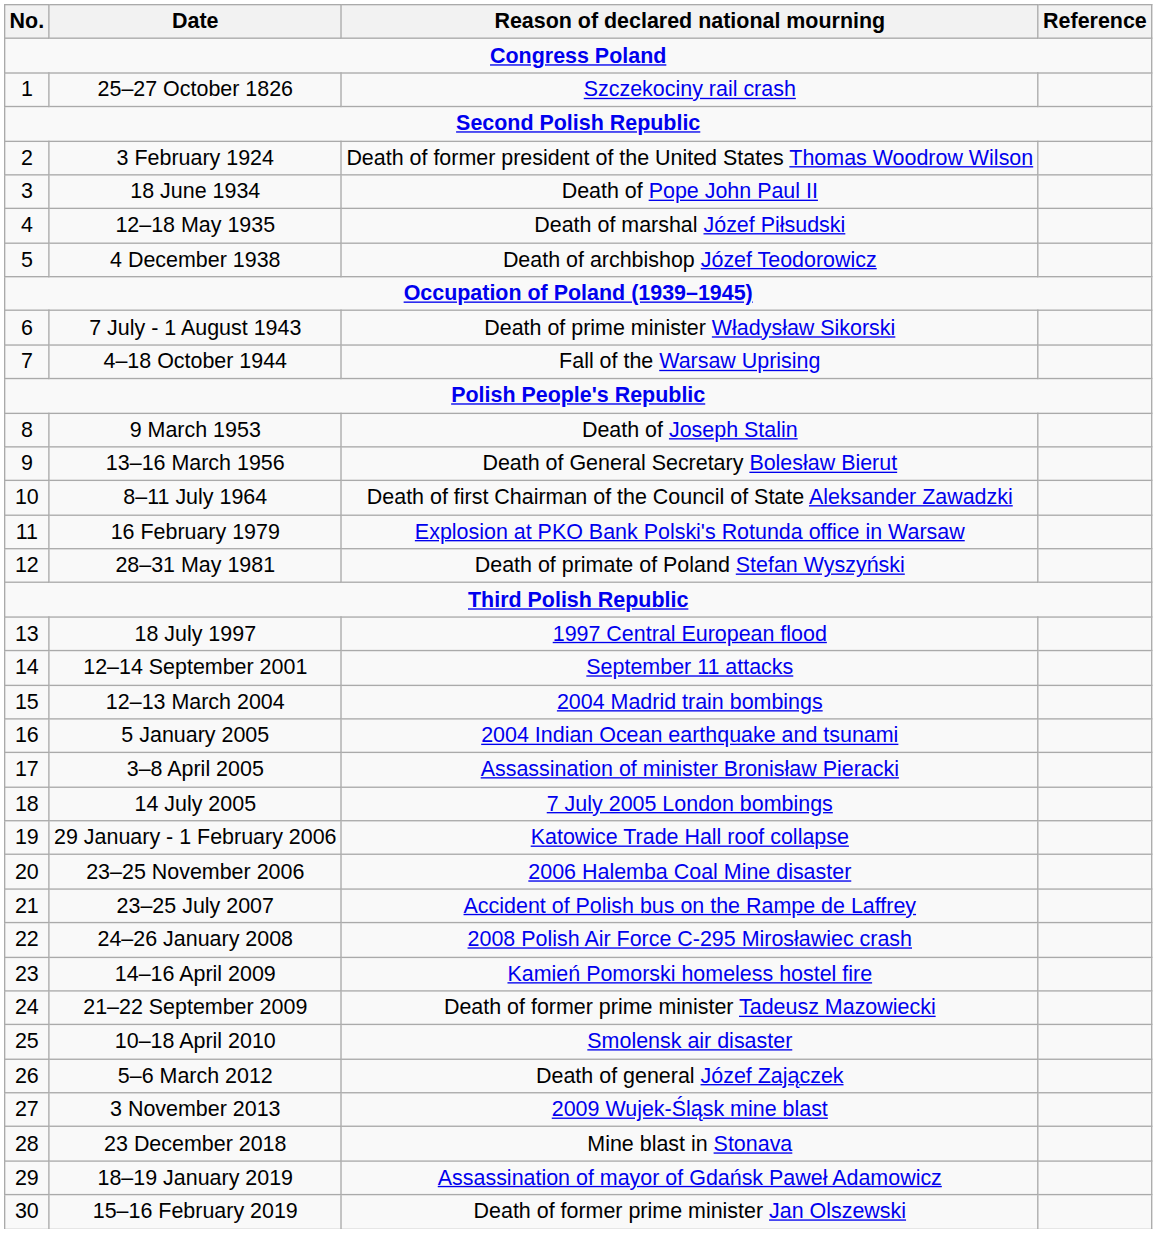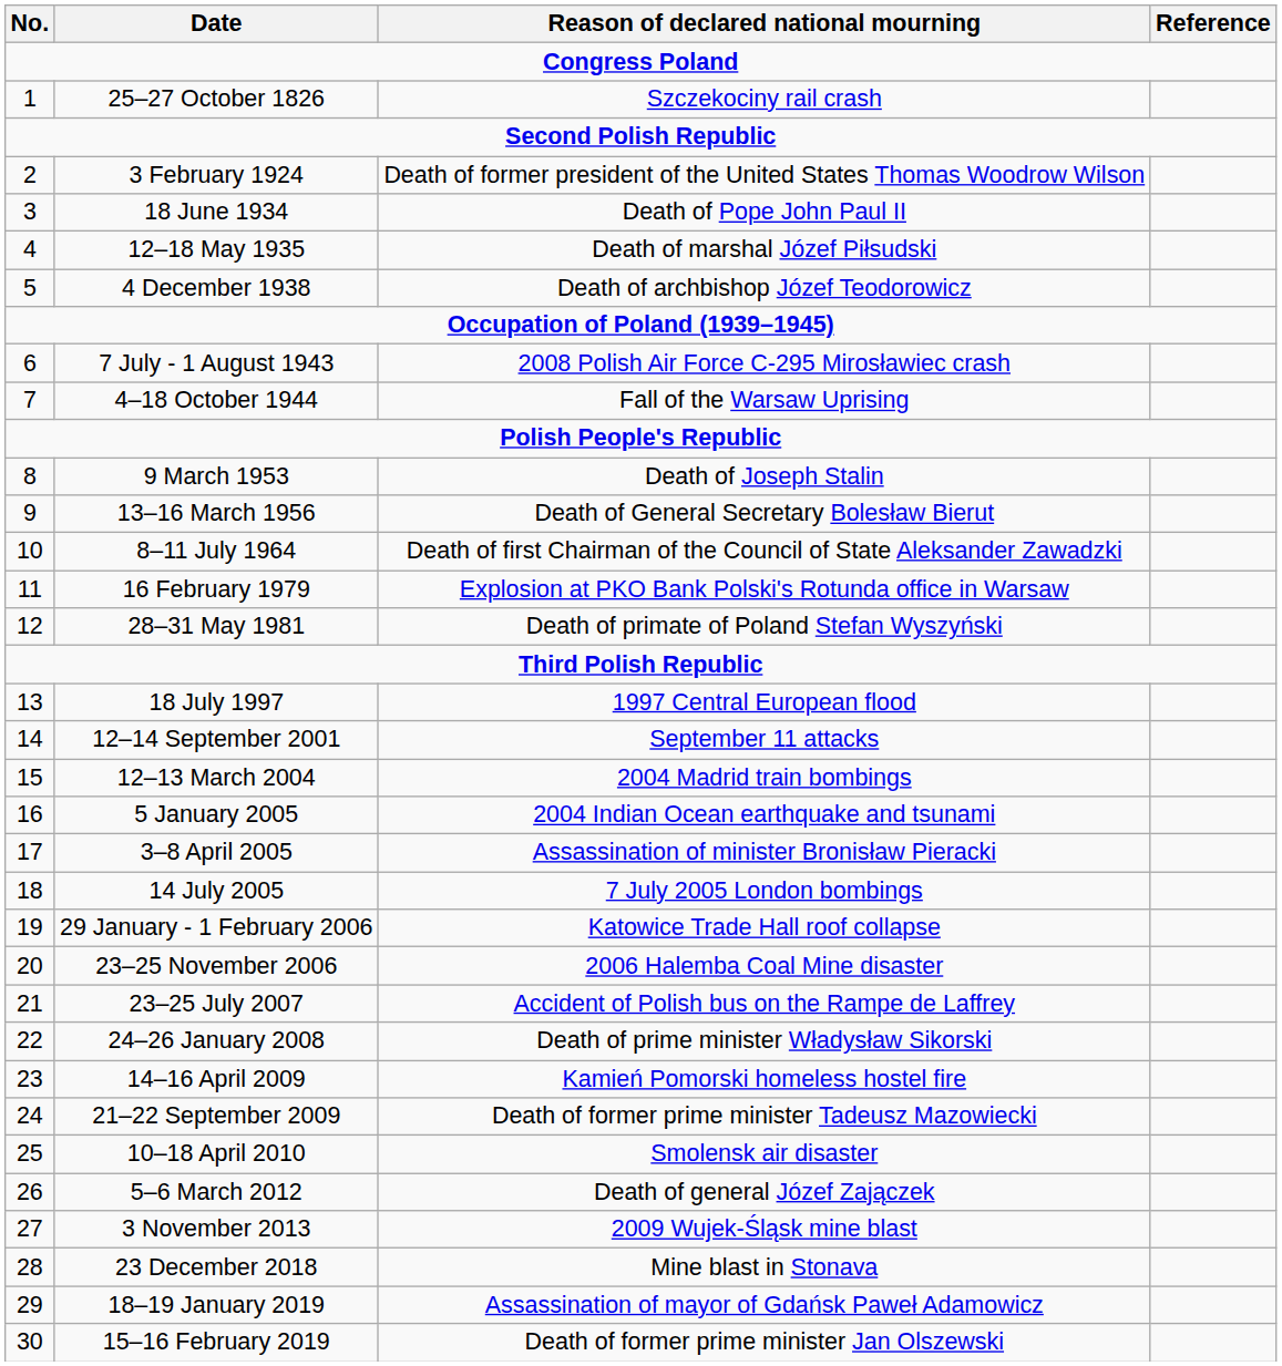7 July - 1 August 1943 | Reason of declared national mourning: Death of prime minister Władysław Sikorski -> 2008 Polish Air Force C-295 Mirosławiec crash
24–26 January 2008 | Reason of declared national mourning: 2008 Polish Air Force C-295 Mirosławiec crash -> Death of prime minister Władysław Sikorski
